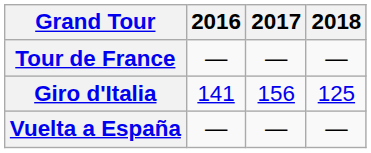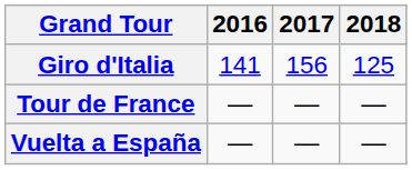rows swapped: Giro d'Italia <-> Tour de France
